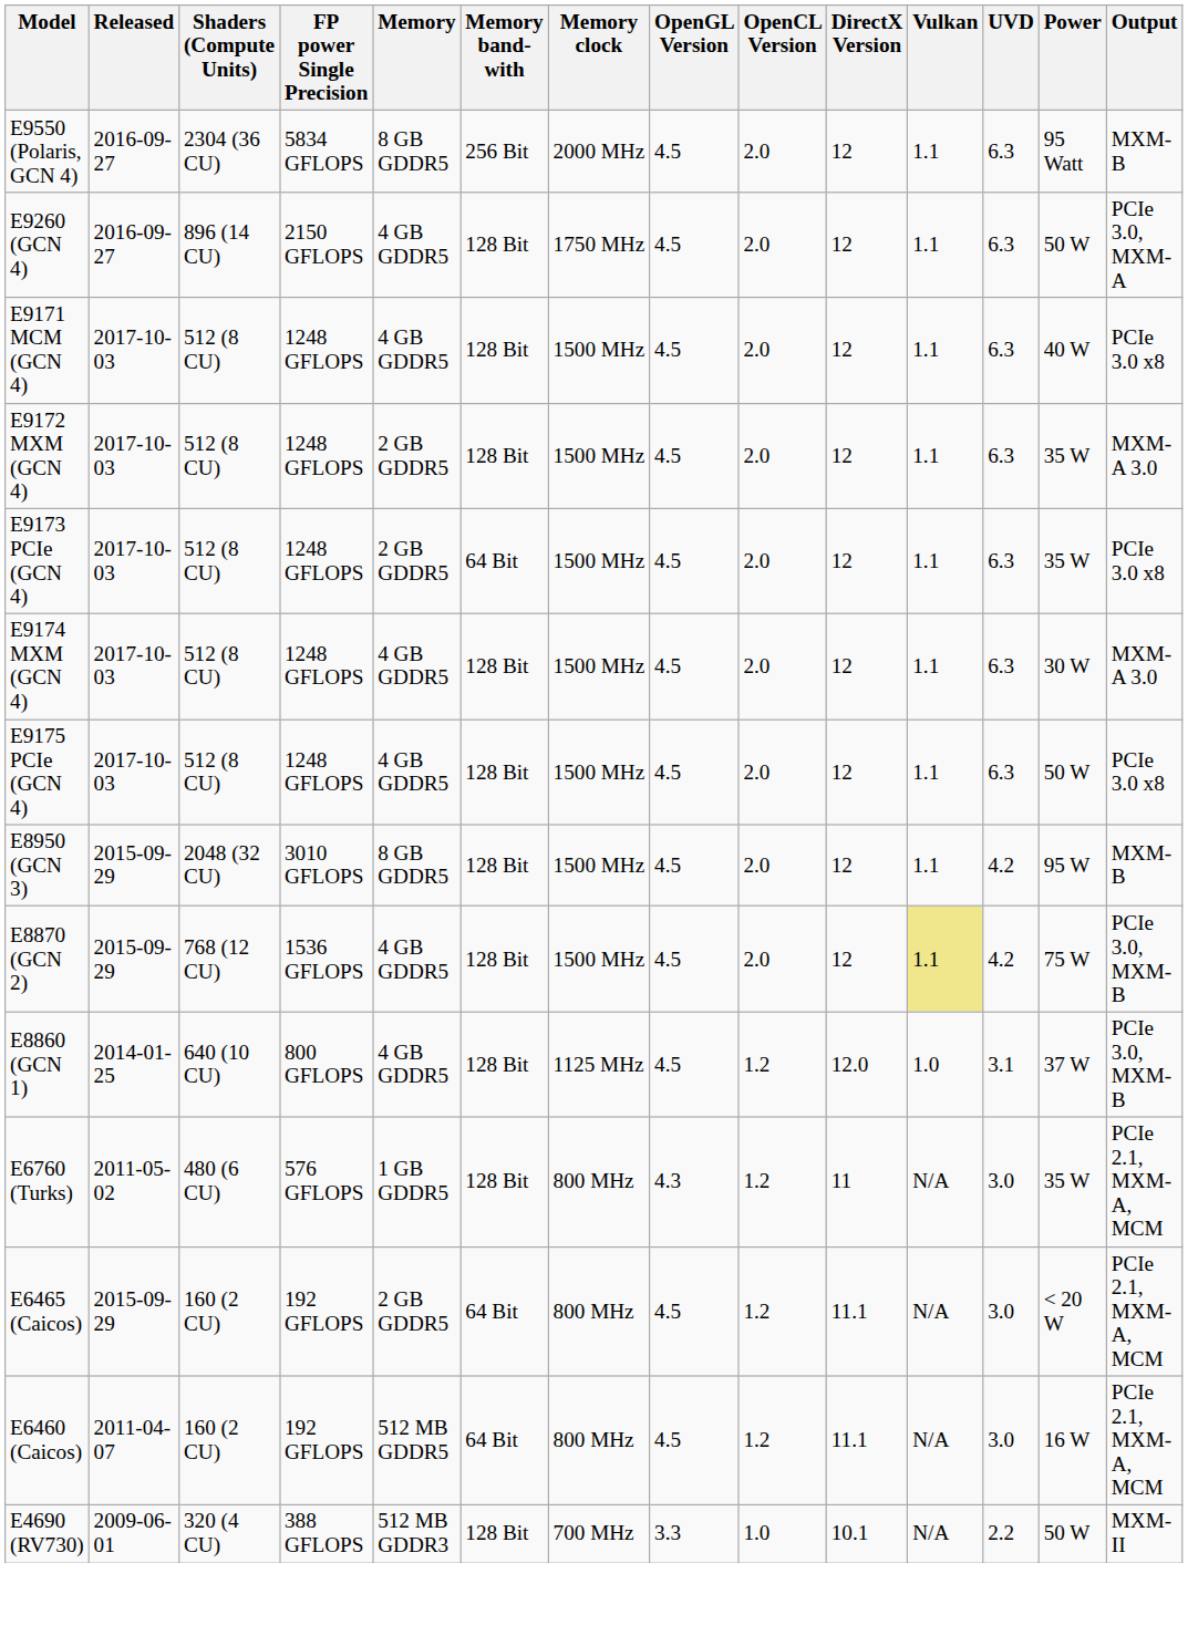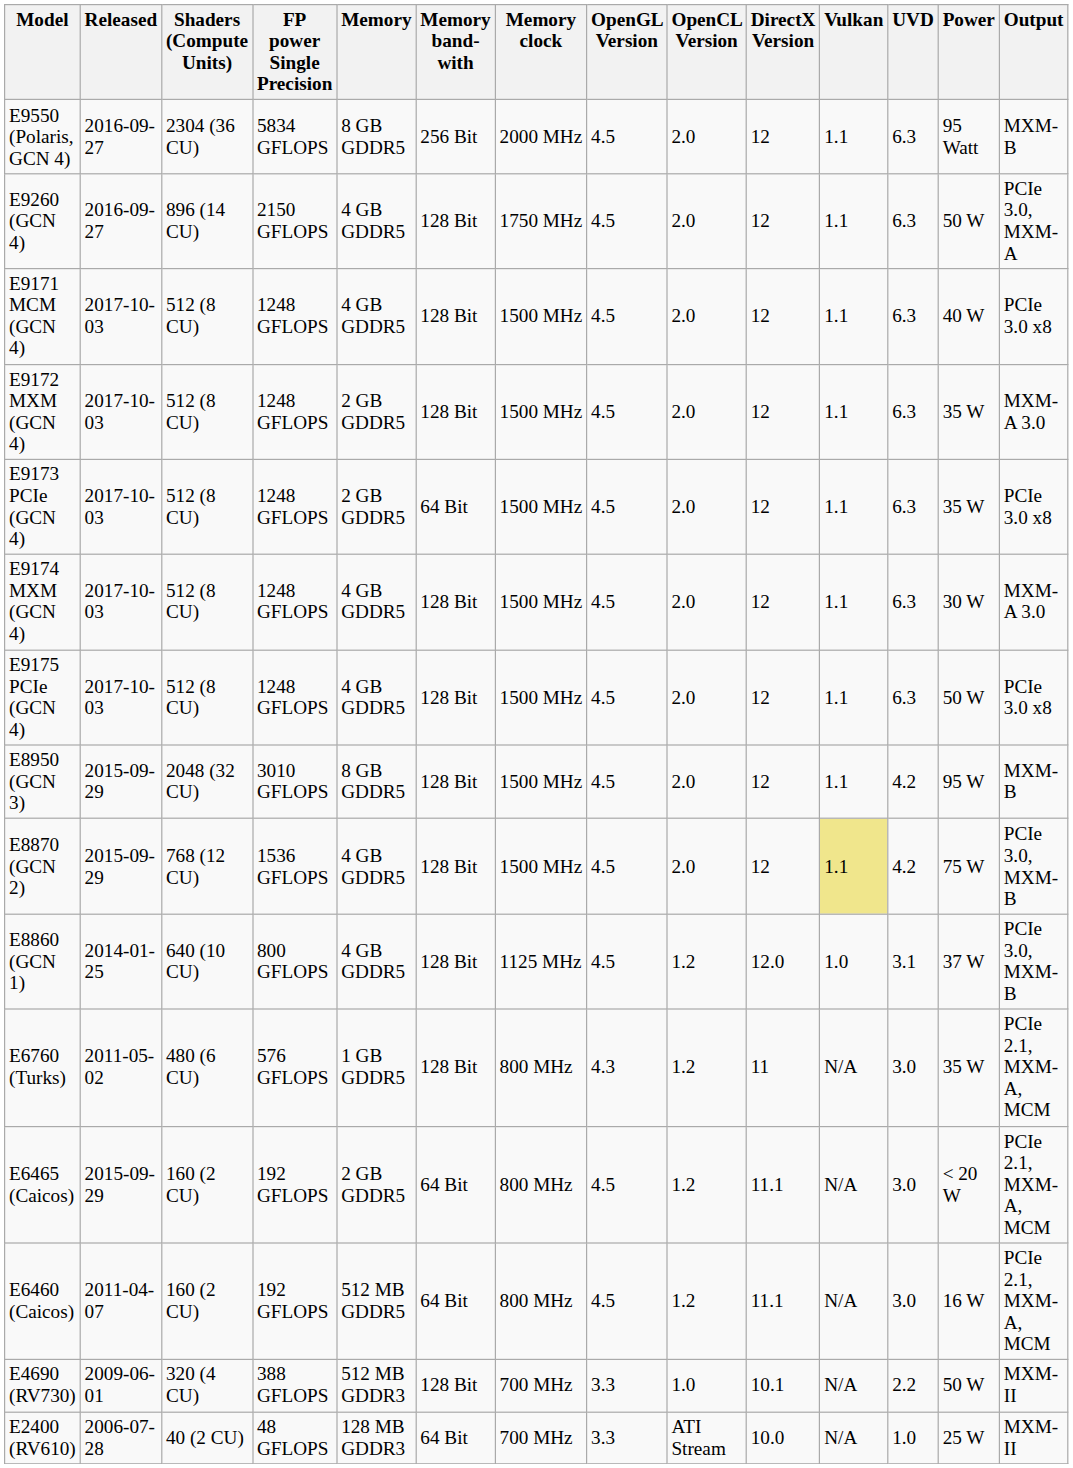+ row: E2400 (RV610) | 2006-07-28 | 40 (2 CU) | 48 GFLOPS | 128 MB GDDR3 | 64 Bit | 700 MHz | 3.3 | ATI Stream | 10.0 | N/A | 1.0 | 25 W | MXM-II
